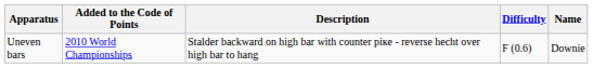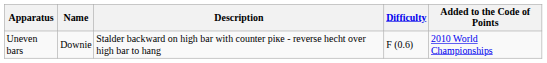columns swapped: Name <-> Added to the Code of Points
